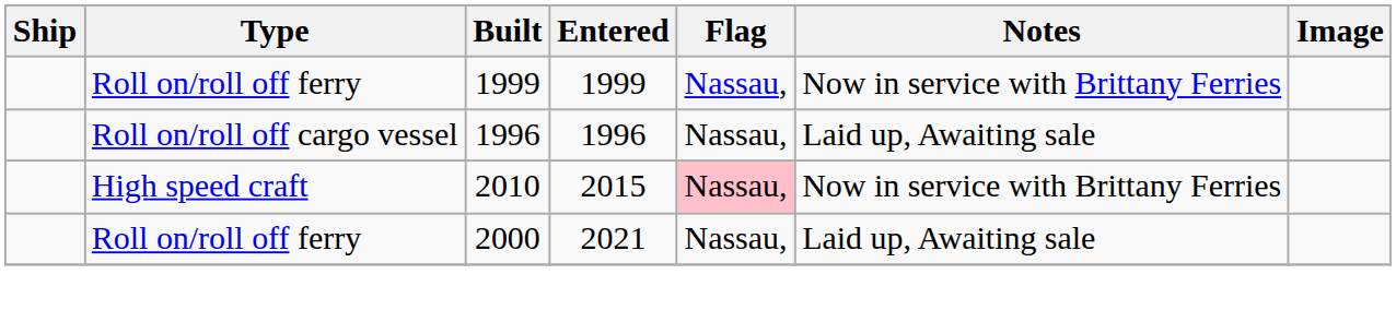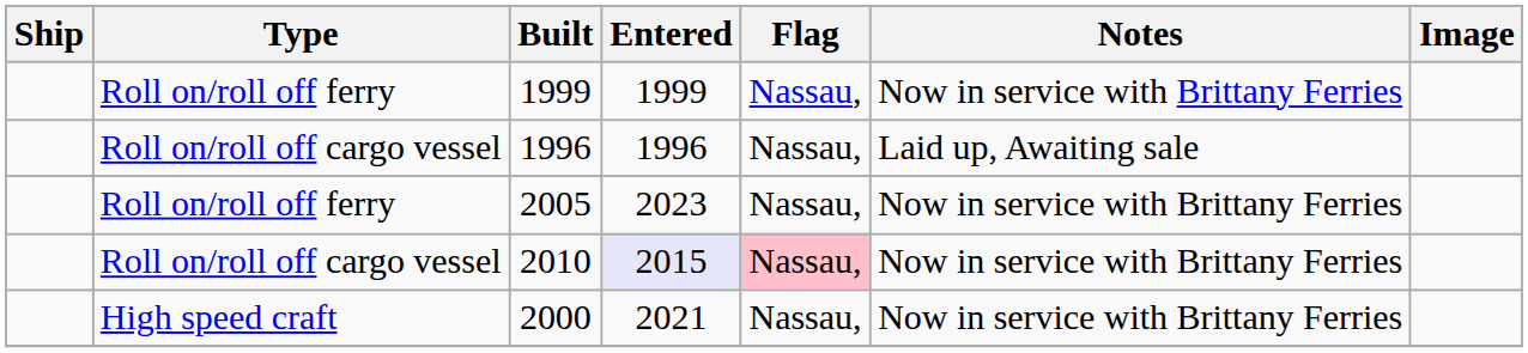+ row: Roll on/roll off ferry | 2005 | 2023 | Nassau, | Now in service with Brittany Ferries
2010 | Type: High speed craft -> Roll on/roll off cargo vessel
2010 | Entered: no background -> lavender background
2000 | Type: Roll on/roll off ferry -> High speed craft
2000 | Notes: Laid up, Awaiting sale -> Now in service with Brittany Ferries
